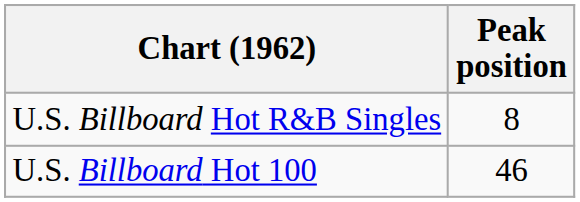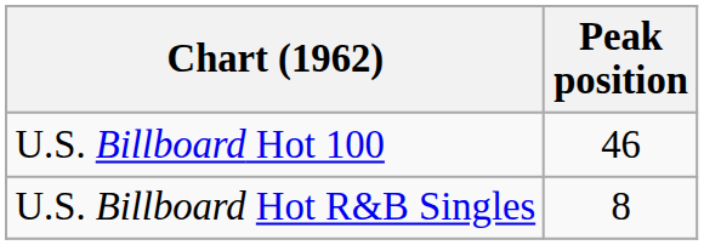rows swapped: U.S. Billboard Hot 100 <-> U.S. Billboard Hot R&B Singles
